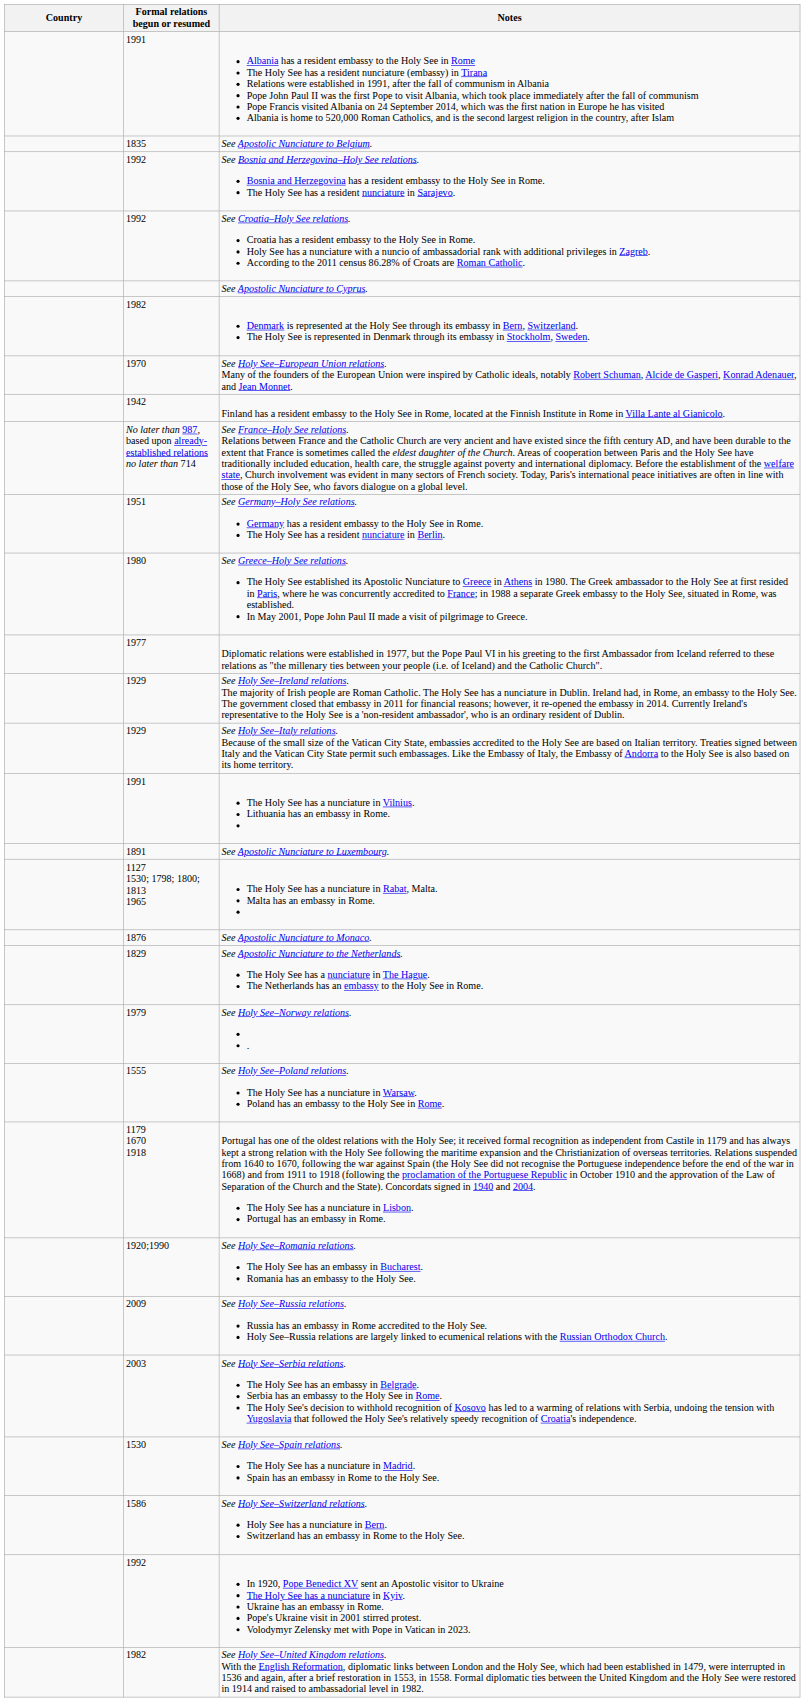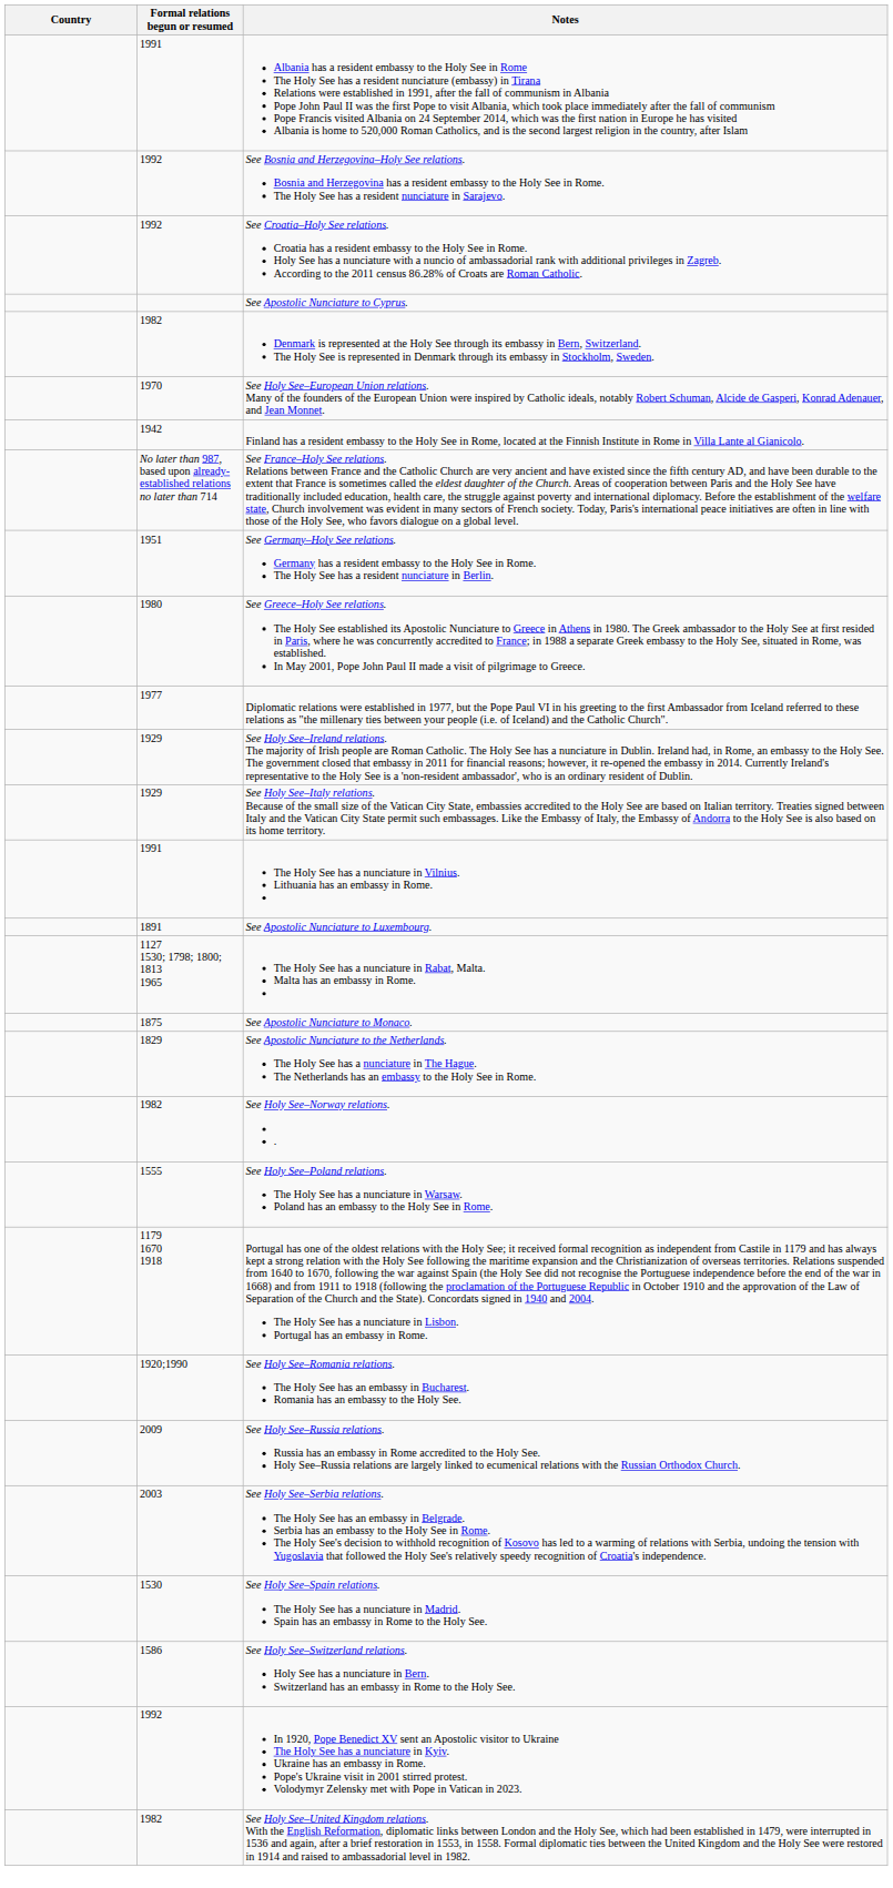- row: 1835 | See Apostolic Nunciature to Belgium.
See Apostolic Nunciature to Monaco. | Formal relations begun or resumed: 1876 -> 1875
See Holy See–Norway relations. . | Formal relations begun or resumed: 1979 -> 1982
